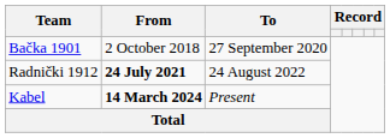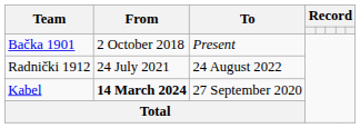Bačka 1901 | To: 27 September 2020 -> Present
Radnički 1912 | From: bold -> normal
Kabel | To: Present -> 27 September 2020
